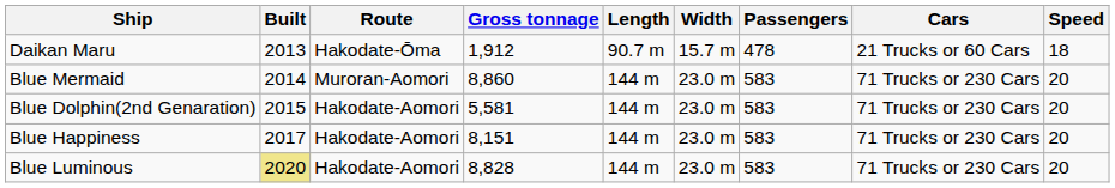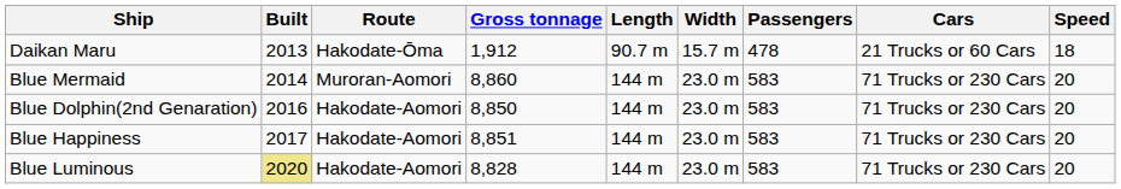Blue Dolphin(2nd Genaration) | Built: 2015 -> 2016
Blue Dolphin(2nd Genaration) | Gross tonnage: 5,581 -> 8,850
Blue Happiness | Gross tonnage: 8,151 -> 8,851
